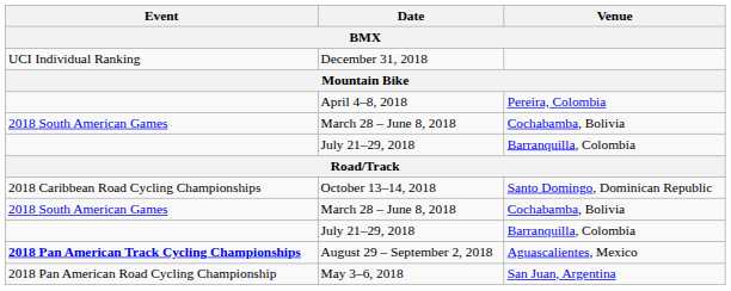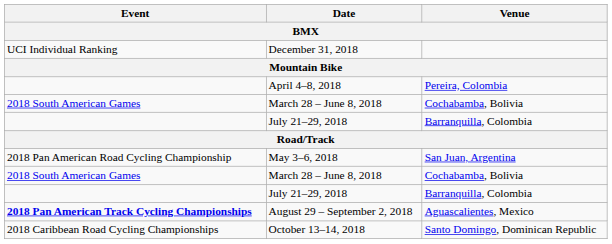rows swapped: May 3–6, 2018 <-> October 13–14, 2018
